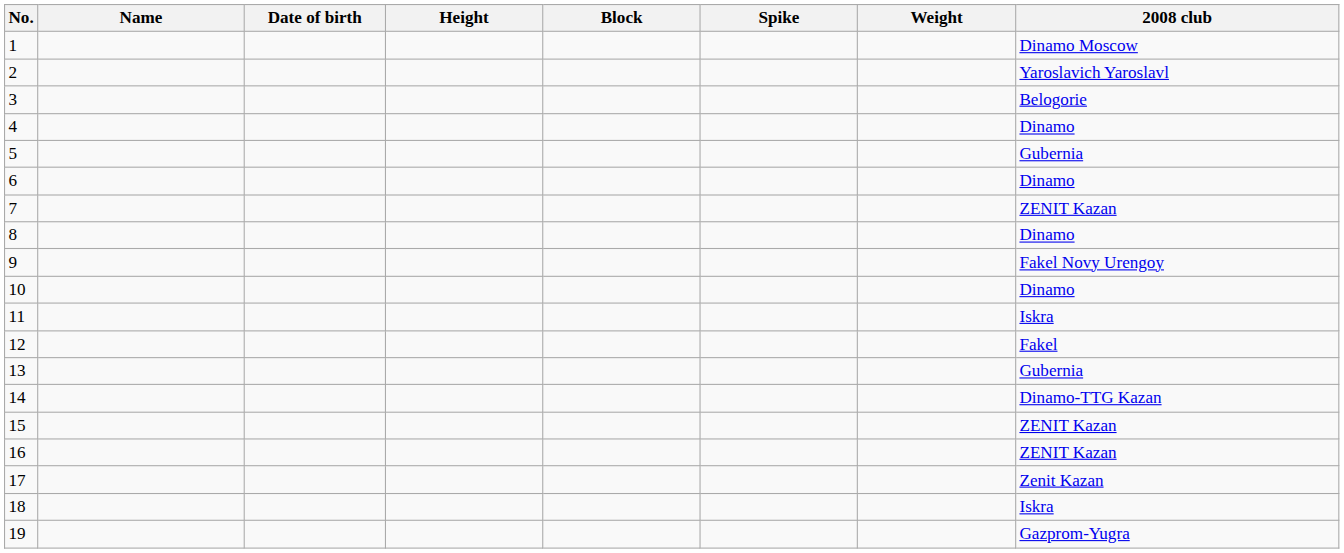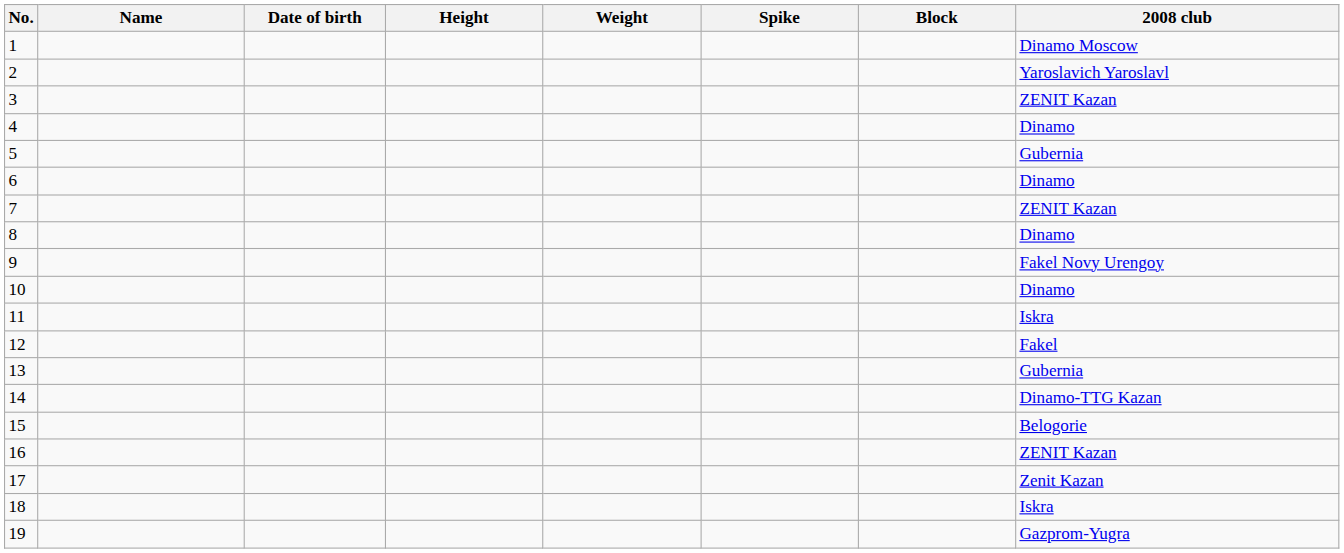columns swapped: Weight <-> Block
3 | 2008 club: Belogorie -> ZENIT Kazan
15 | 2008 club: ZENIT Kazan -> Belogorie
